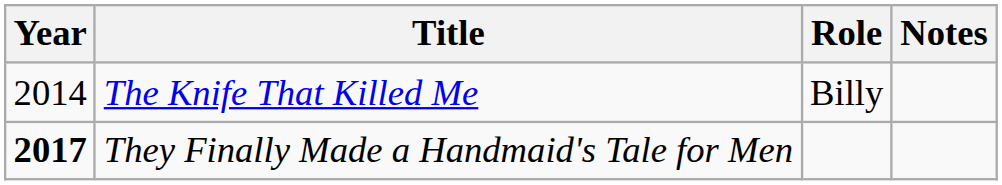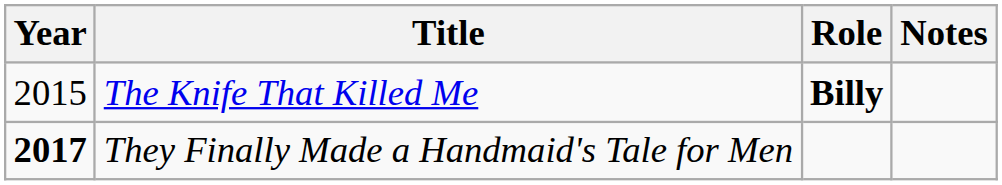The Knife That Killed Me | Year: 2014 -> 2015
The Knife That Killed Me | Role: normal -> bold
